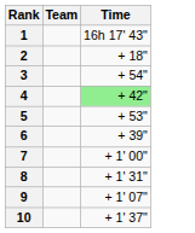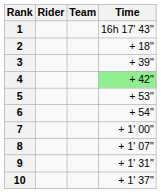+ column: Rider
3 | Time: + 54" -> + 39"
6 | Time: + 39" -> + 54"
8 | Time: + 1' 31" -> + 1' 07"
9 | Time: + 1' 07" -> + 1' 31"
